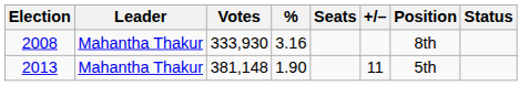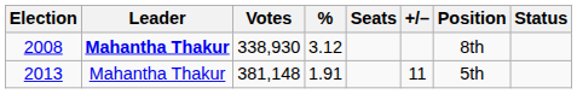2008 | Leader: normal -> bold
2008 | Votes: 333,930 -> 338,930
2008 | %: 3.16 -> 3.12
2013 | %: 1.90 -> 1.91
